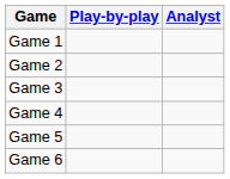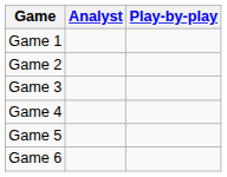columns swapped: Play-by-play <-> Analyst
